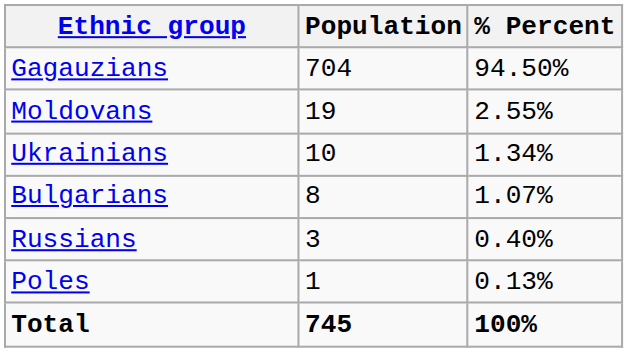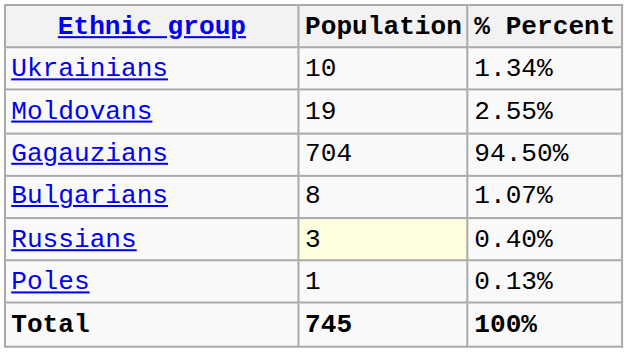rows swapped: Gagauzians <-> Ukrainians
Russians | Population: no background -> lightyellow background
